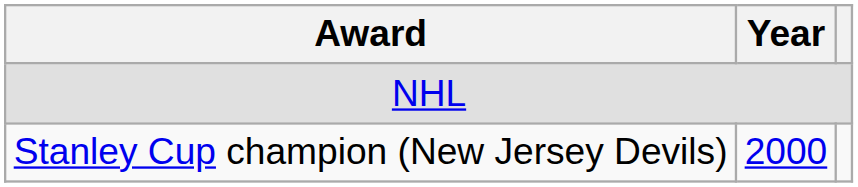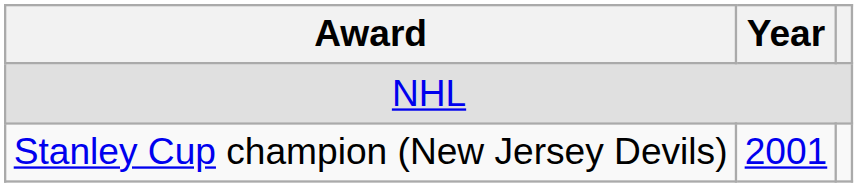Stanley Cup champion (New Jersey Devils) | Year: 2000 -> 2001
